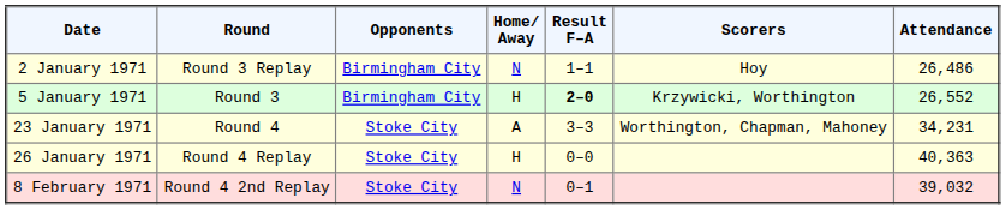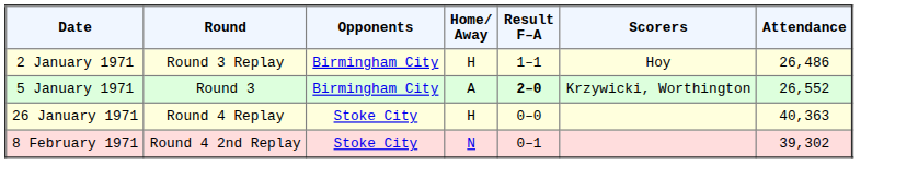2 January 1971 | Home/ Away: N -> H
5 January 1971 | Home/ Away: H -> A
- row: 23 January 1971 | Round 4 | Stoke City | A | 3–3 | Worthington, Chapman, Mahoney | 34,231
8 February 1971 | Attendance: 39,032 -> 39,302
